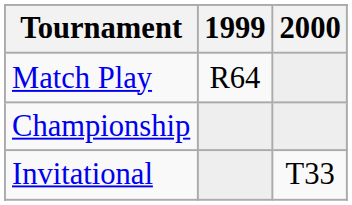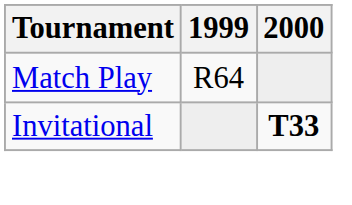- row: Championship
Invitational | 2000: normal -> bold
